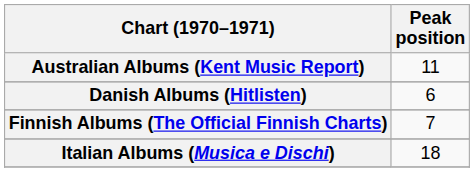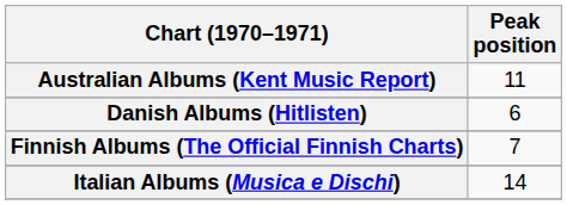Italian Albums (Musica e Dischi) | Peak position: 18 -> 14
